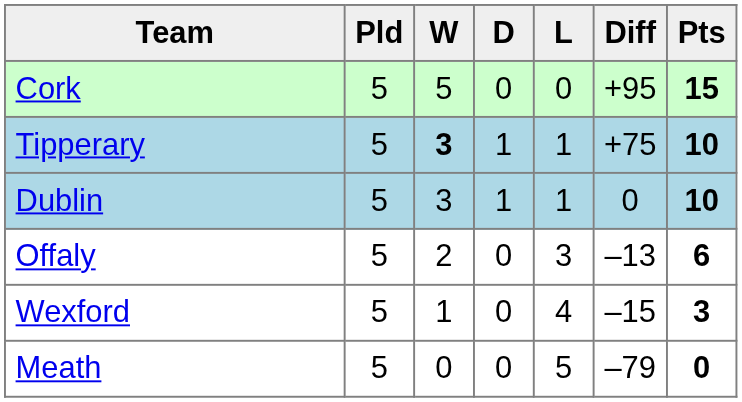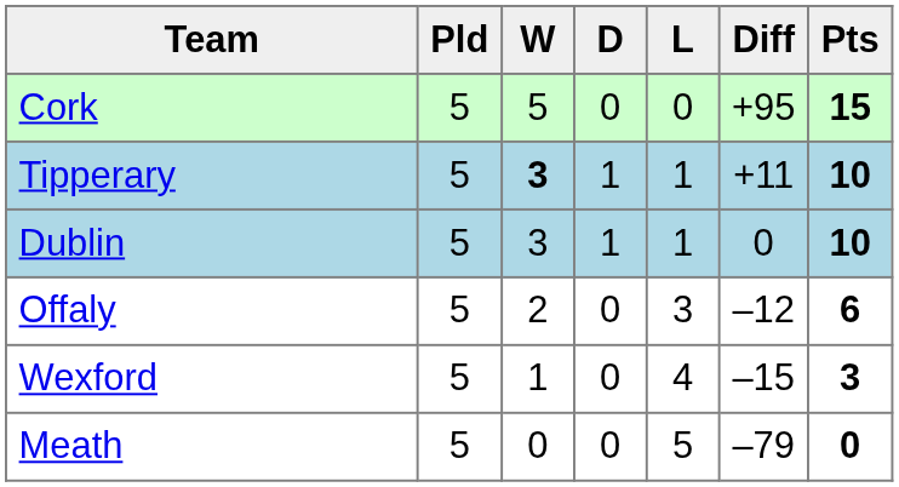Tipperary | Diff: +75 -> +11
Offaly | Diff: –13 -> –12
